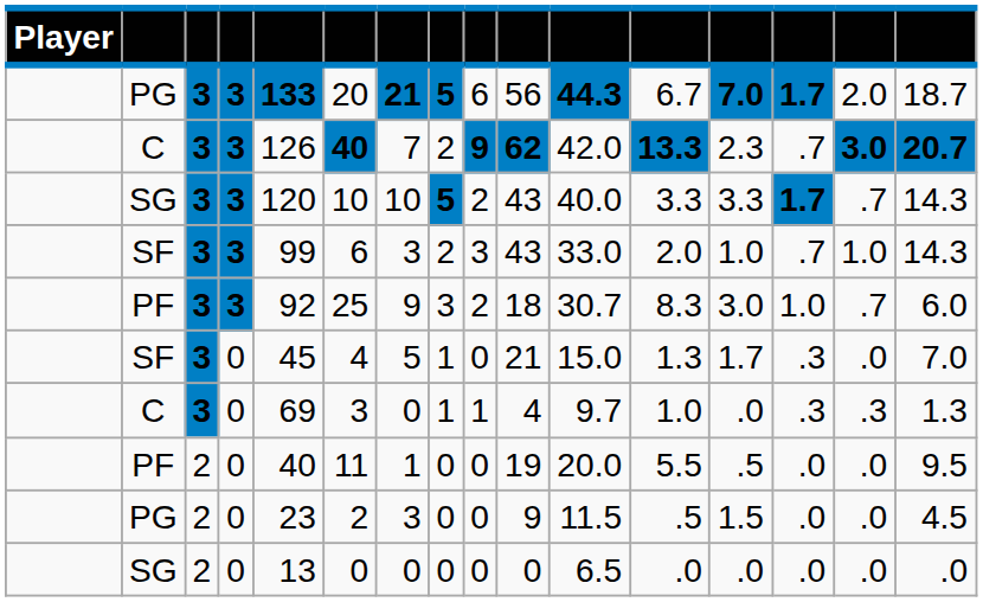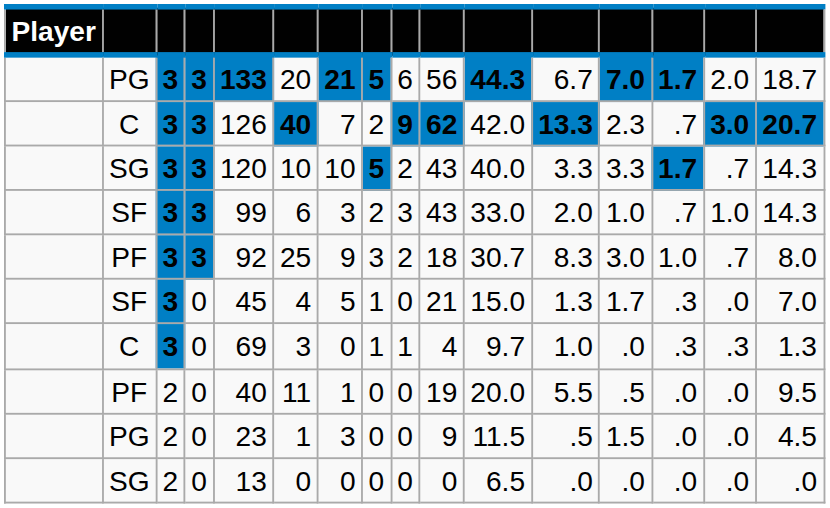PF / 3 | column 16: 6.0 -> 8.0
PG / 0 | column 6: 2 -> 1
